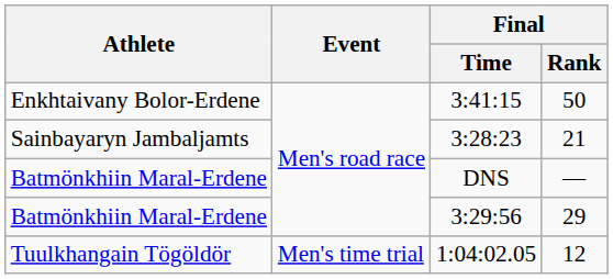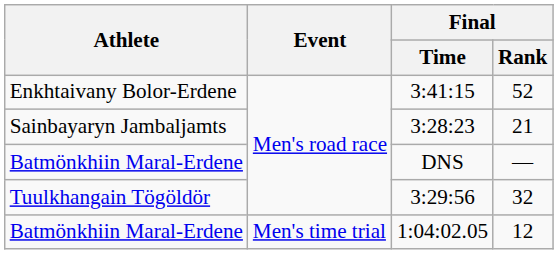3:41:15 | Final / Rank: 50 -> 52
3:29:56 | Athlete: Batmönkhiin Maral-Erdene -> Tuulkhangain Tögöldör
3:29:56 | Final / Rank: 29 -> 32
1:04:02.05 | Athlete: Tuulkhangain Tögöldör -> Batmönkhiin Maral-Erdene
